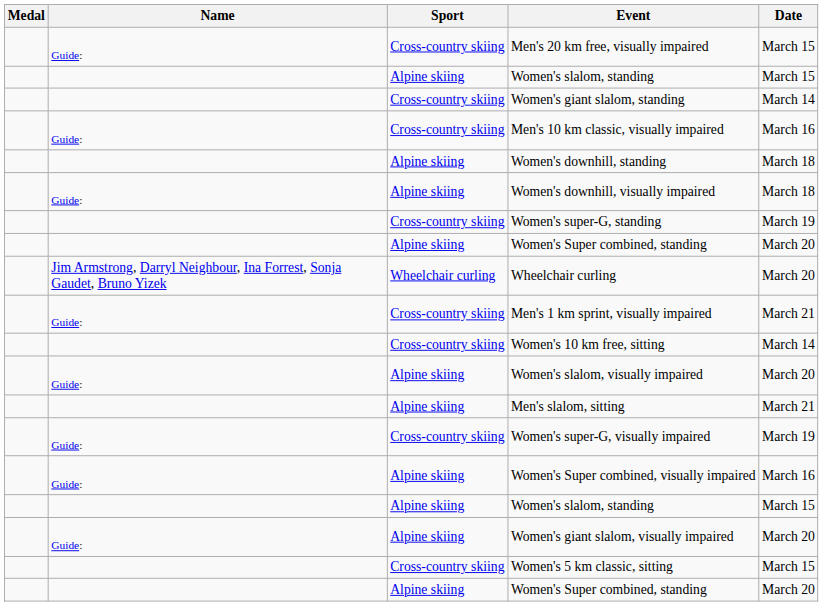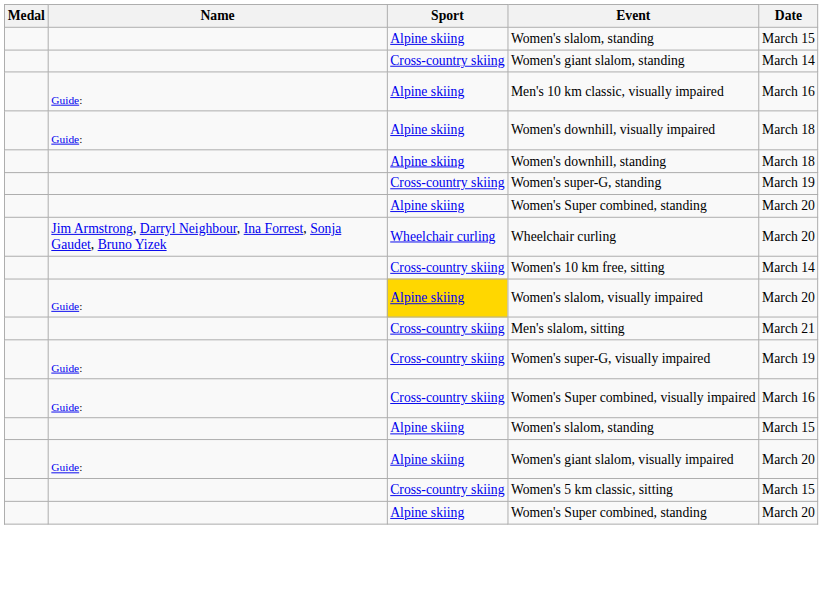- row: Guide: | Cross-country skiing | Men's 20 km free, visually impaired | March 15
Men's 10 km classic, visually impaired | Sport: Cross-country skiing -> Alpine skiing
rows swapped: Women's downhill, visually impaired <-> Women's downhill, standing
- row: Guide: | Cross-country skiing | Men's 1 km sprint, visually impaired | March 21
Women's slalom, visually impaired | Sport: no background -> gold background
Men's slalom, sitting | Sport: Alpine skiing -> Cross-country skiing
Women's Super combined, visually impaired | Sport: Alpine skiing -> Cross-country skiing
